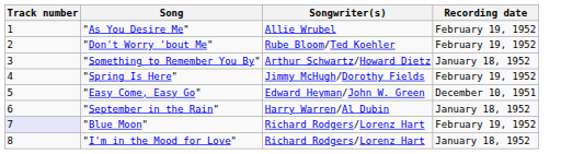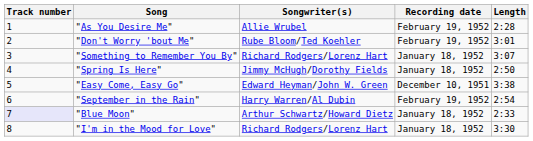+ column: Length | 2:28 | 3:01 | 3:07 | 2:50 | 3:38 | 2:54 | 2:33 | 3:30
"Something to Remember You By" | Songwriter(s): Arthur Schwartz/Howard Dietz -> Richard Rodgers/Lorenz Hart
"Spring Is Here" | Recording date: February 19, 1952 -> January 18, 1952
"September in the Rain" | Recording date: January 18, 1952 -> February 19, 1952
"Blue Moon" | Songwriter(s): Richard Rodgers/Lorenz Hart -> Arthur Schwartz/Howard Dietz
"Blue Moon" | Recording date: February 19, 1952 -> January 18, 1952
